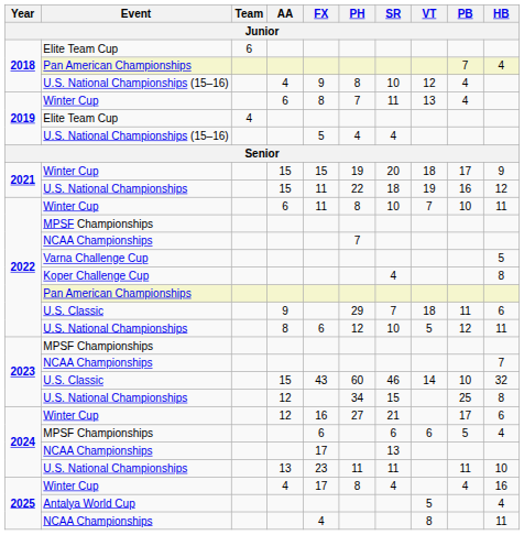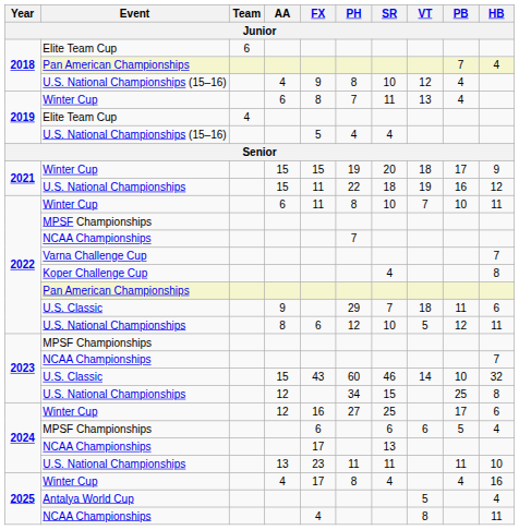Varna Challenge Cup | HB: 5 -> 7
2024 / Winter Cup | SR: 21 -> 25
